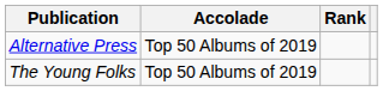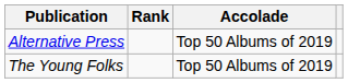columns swapped: Accolade <-> Rank
